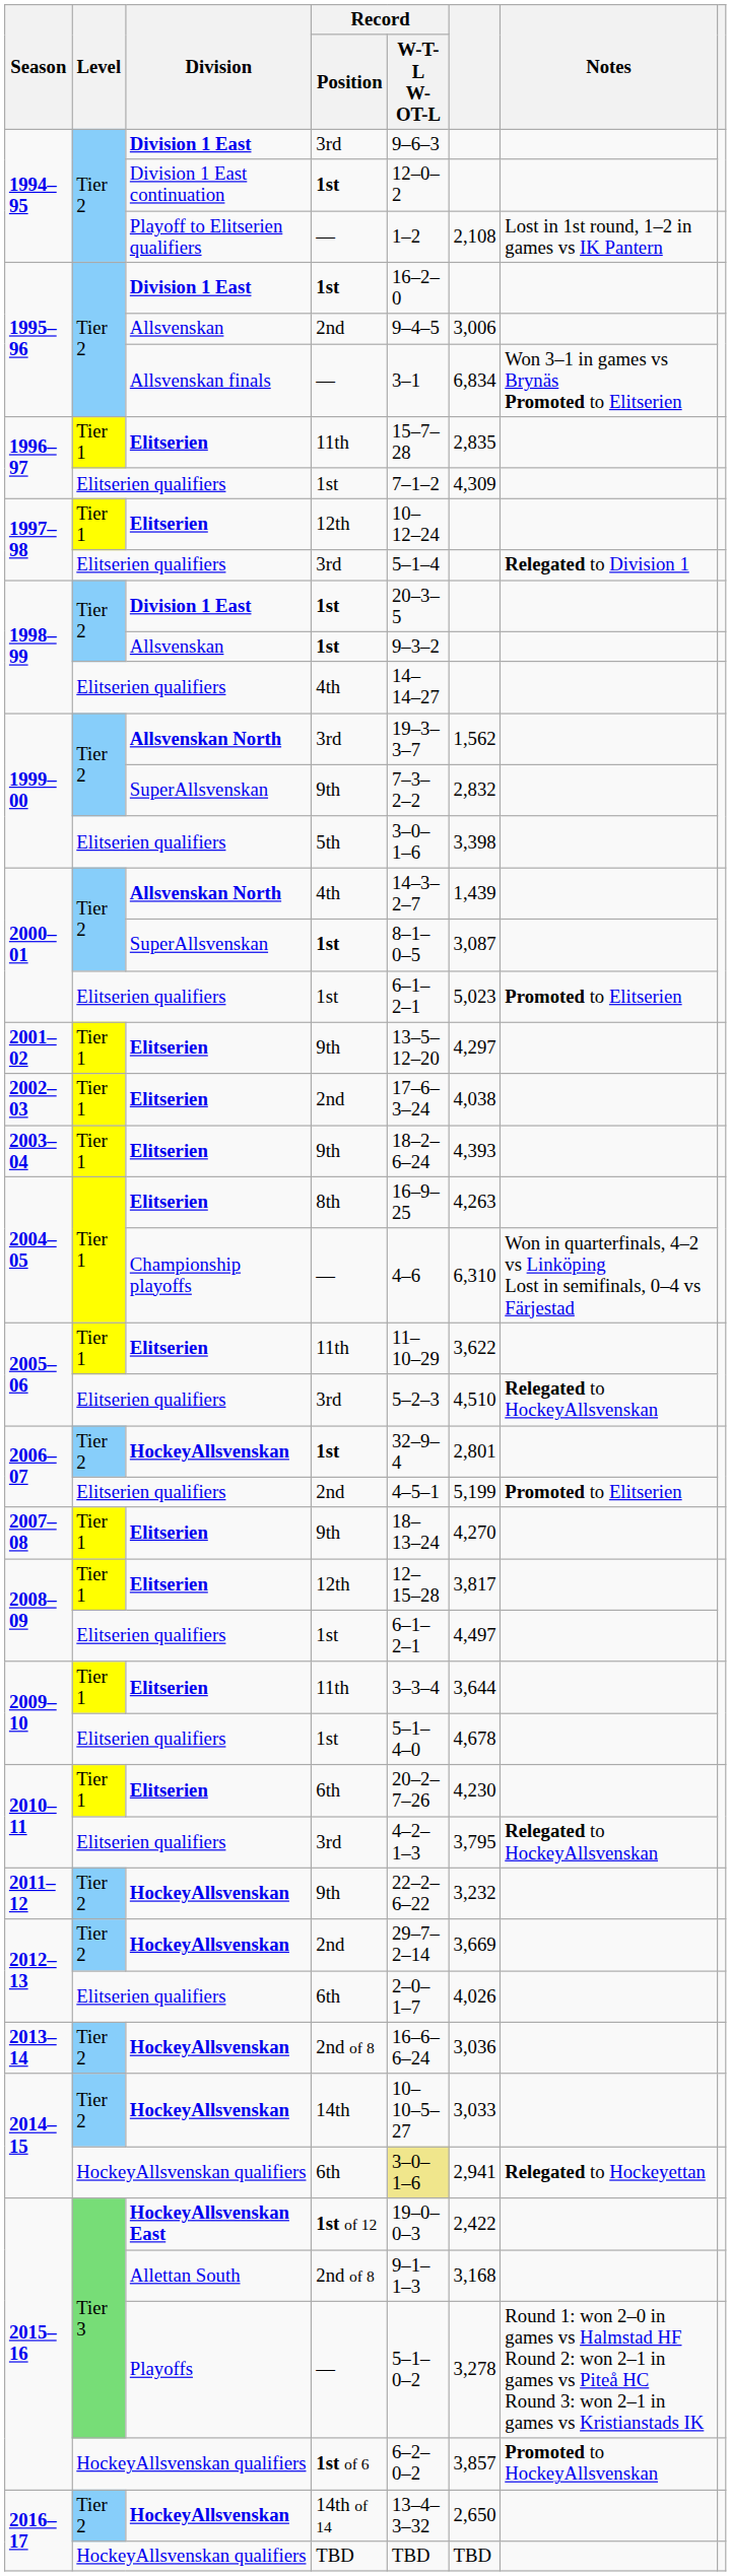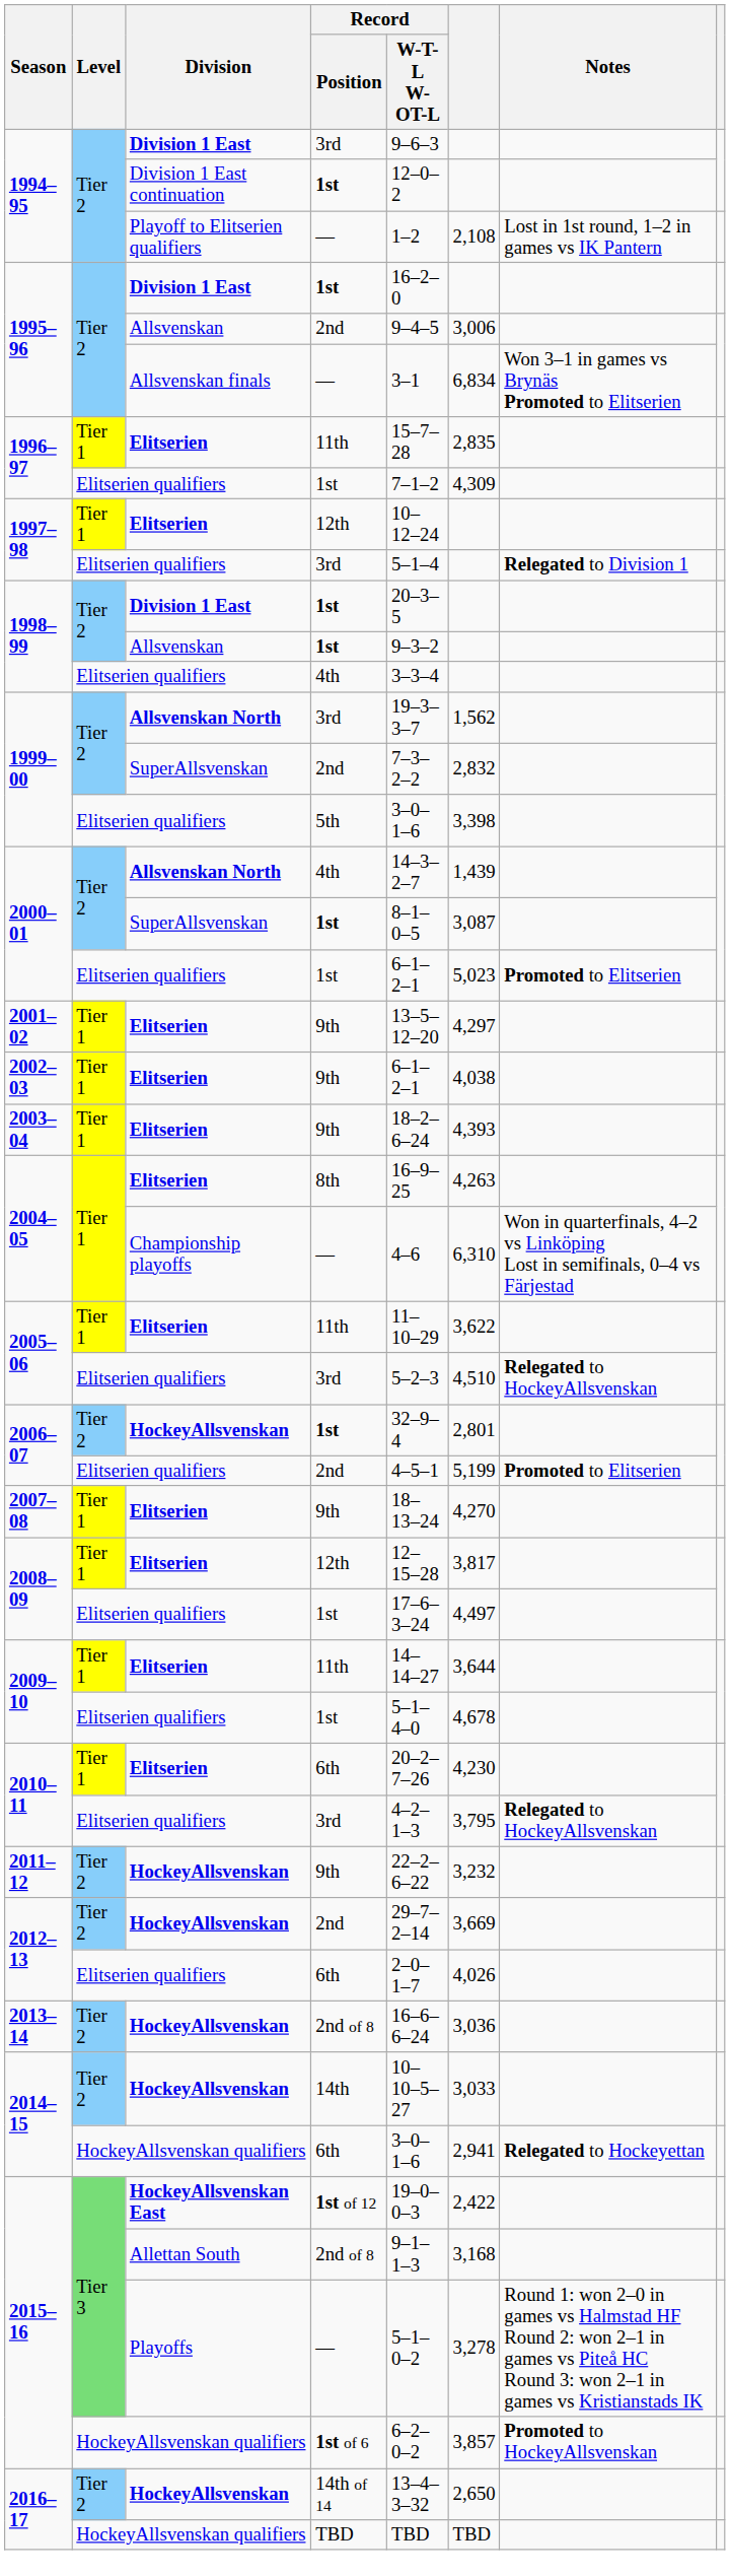1998–99 / Elitserien qualifiers | Record / W-T-L W-OT-L: 14–14–27 -> 3–3–4
1999–00 / SuperAllsvenskan | Record / Position: 9th -> 2nd
2002–03 | Record / Position: 2nd -> 9th
2002–03 | Record / W-T-L W-OT-L: 17–6–3–24 -> 6–1–2–1
2008–09 / Elitserien qualifiers | Record / W-T-L W-OT-L: 6–1–2–1 -> 17–6–3–24
2009–10 / Elitserien | Record / W-T-L W-OT-L: 3–3–4 -> 14–14–27
2014–15 / HockeyAllsvenskan qualifiers | Record / W-T-L W-OT-L: khaki background -> no background
